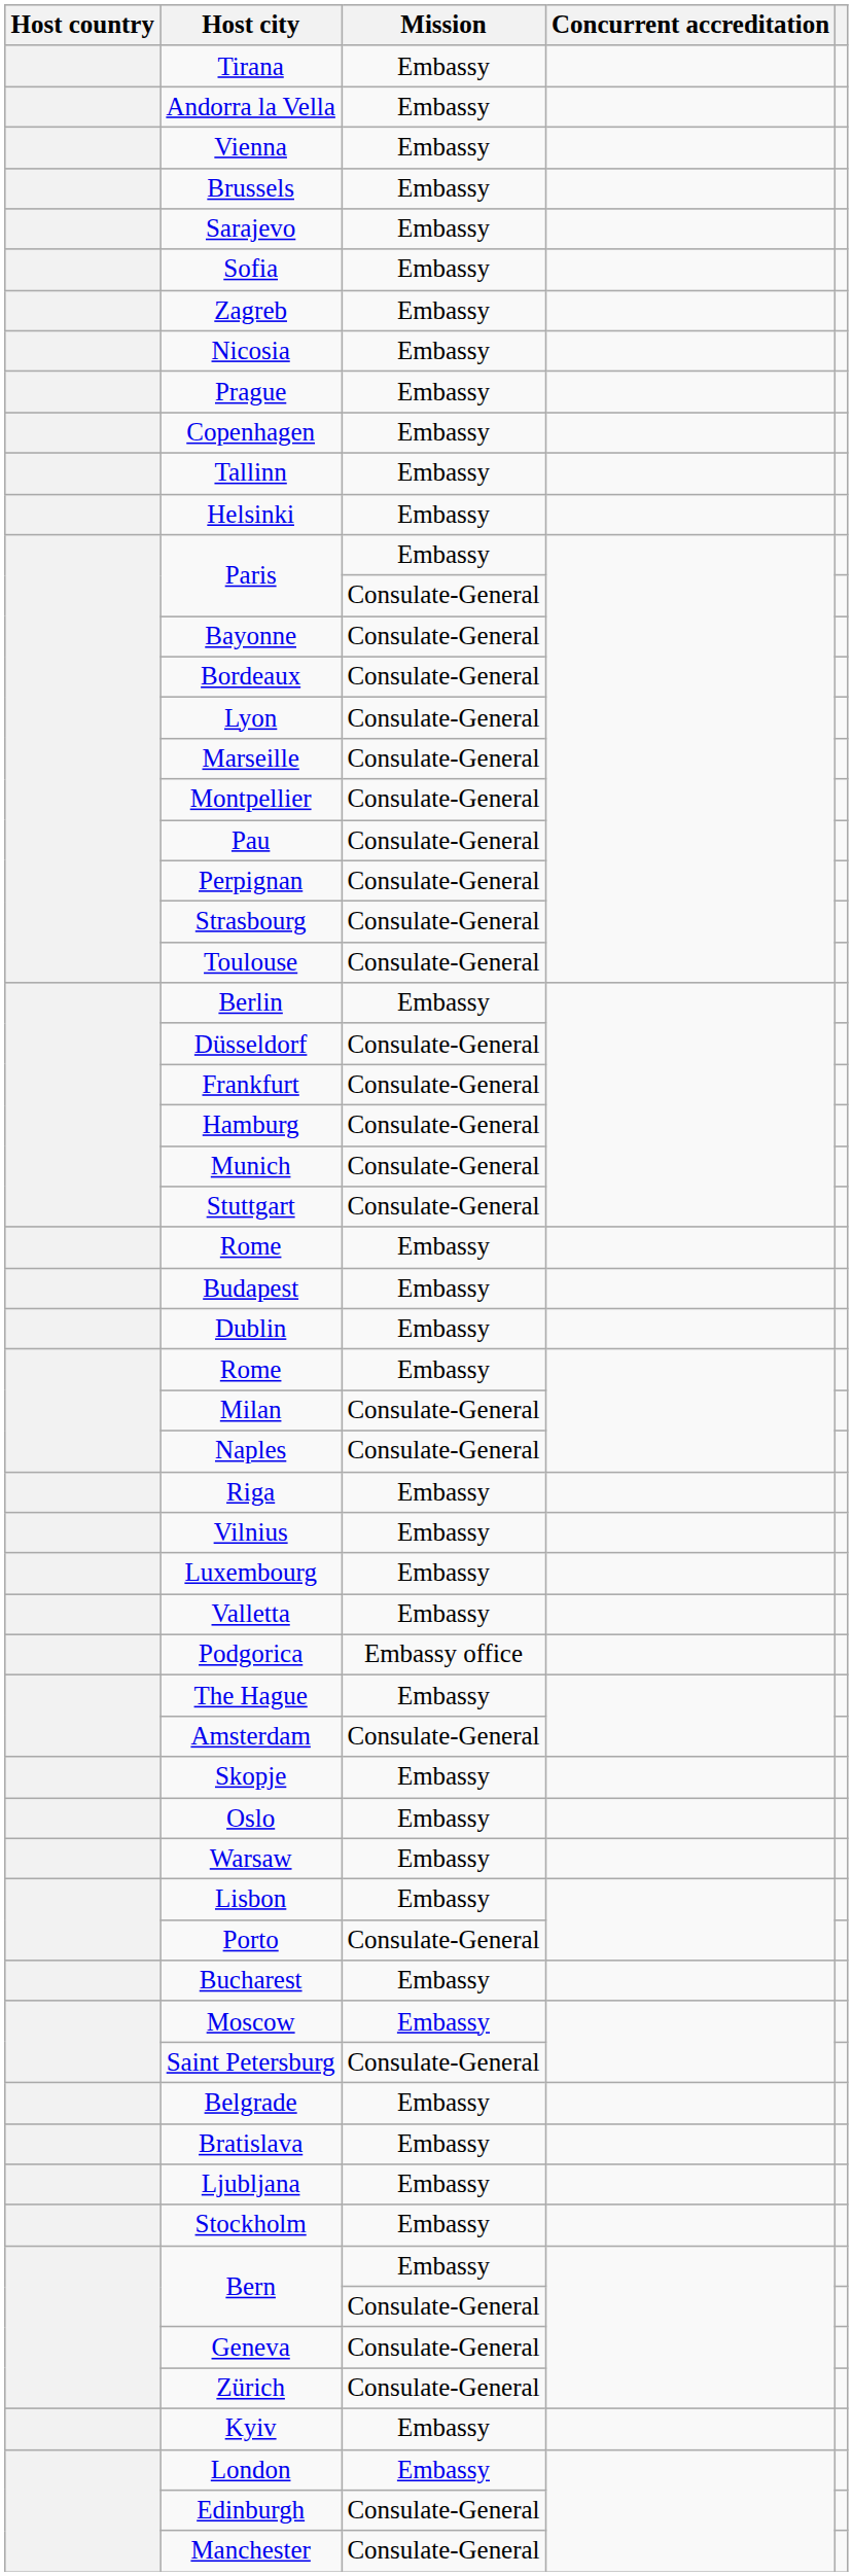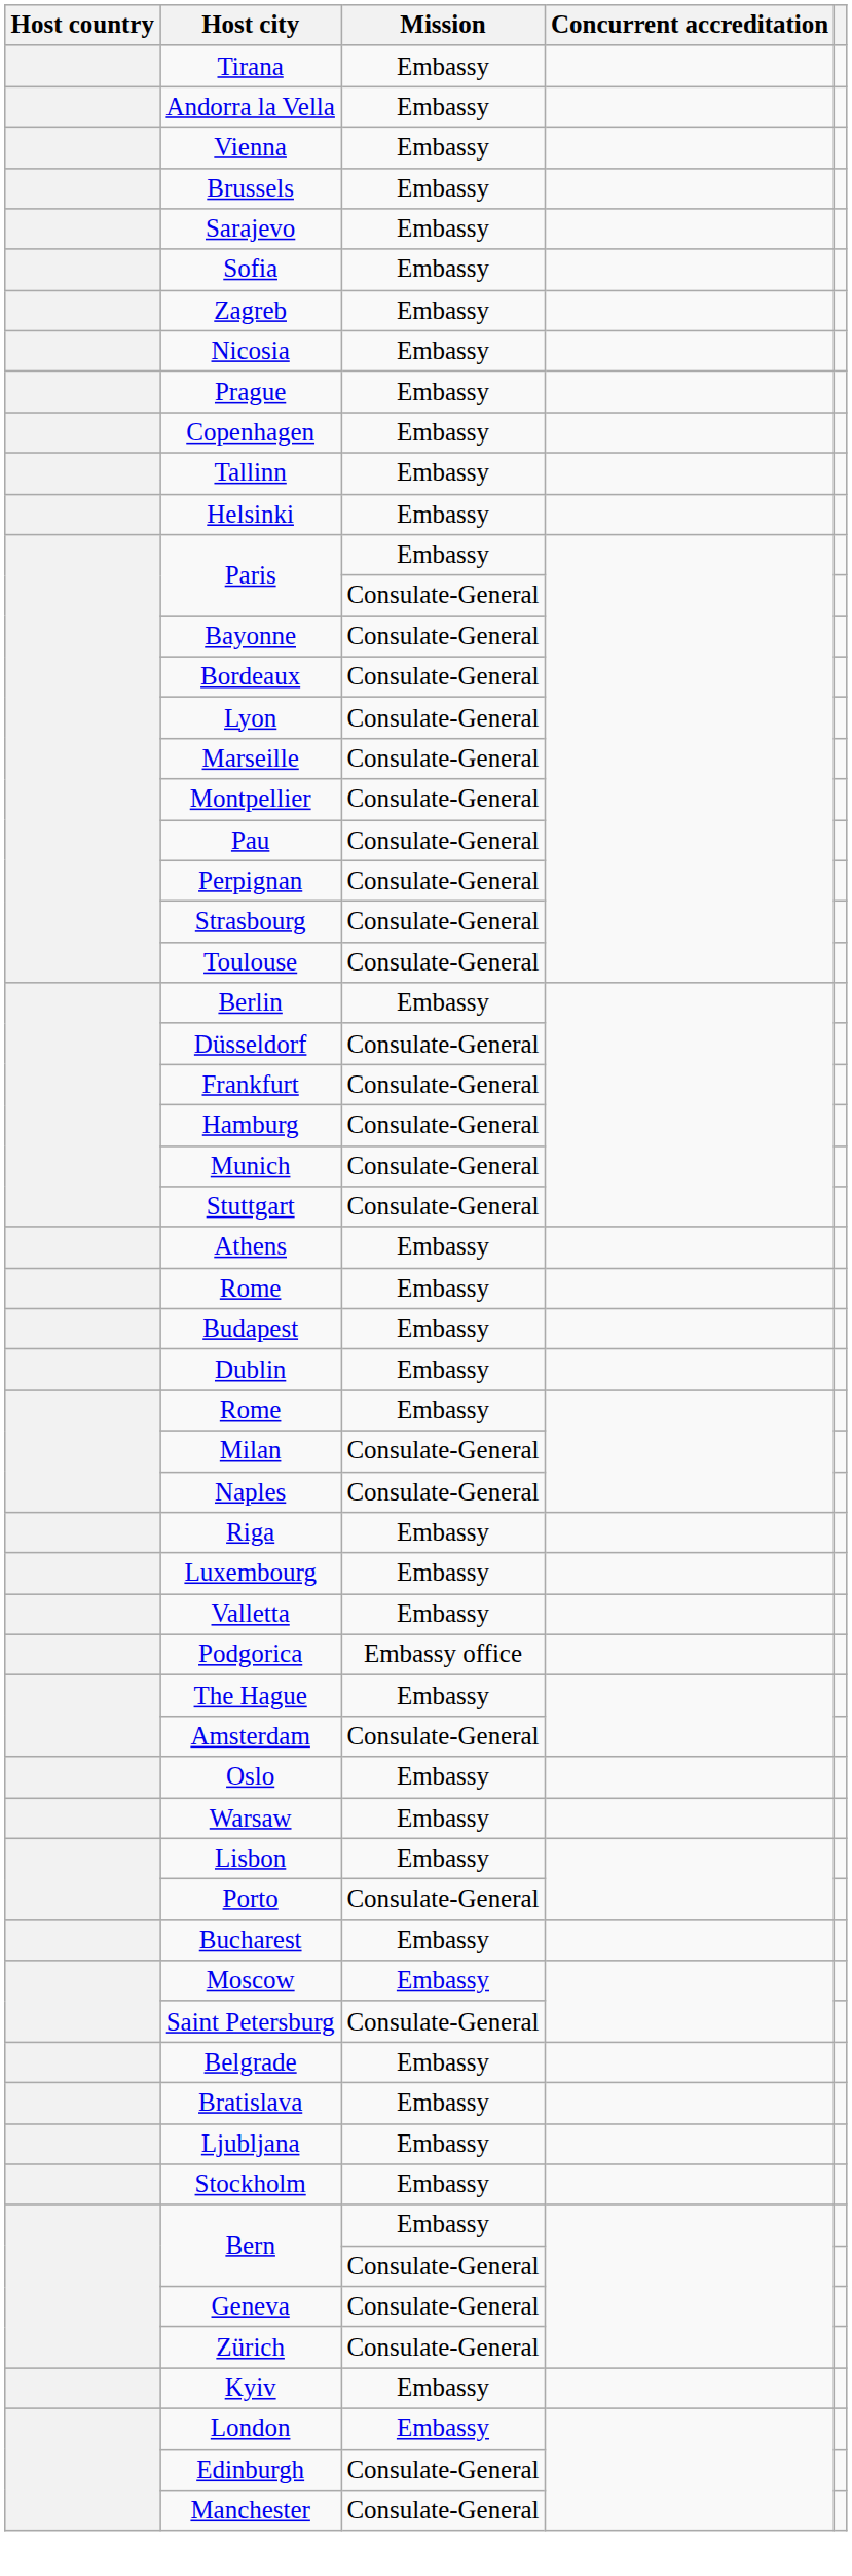+ row: Athens | Embassy
- row: Vilnius | Embassy
- row: Skopje | Embassy
